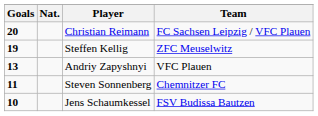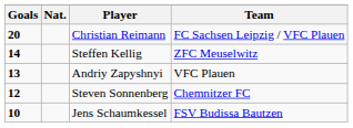Steffen Kellig | Goals: 19 -> 14
Steven Sonnenberg | Goals: 11 -> 12
